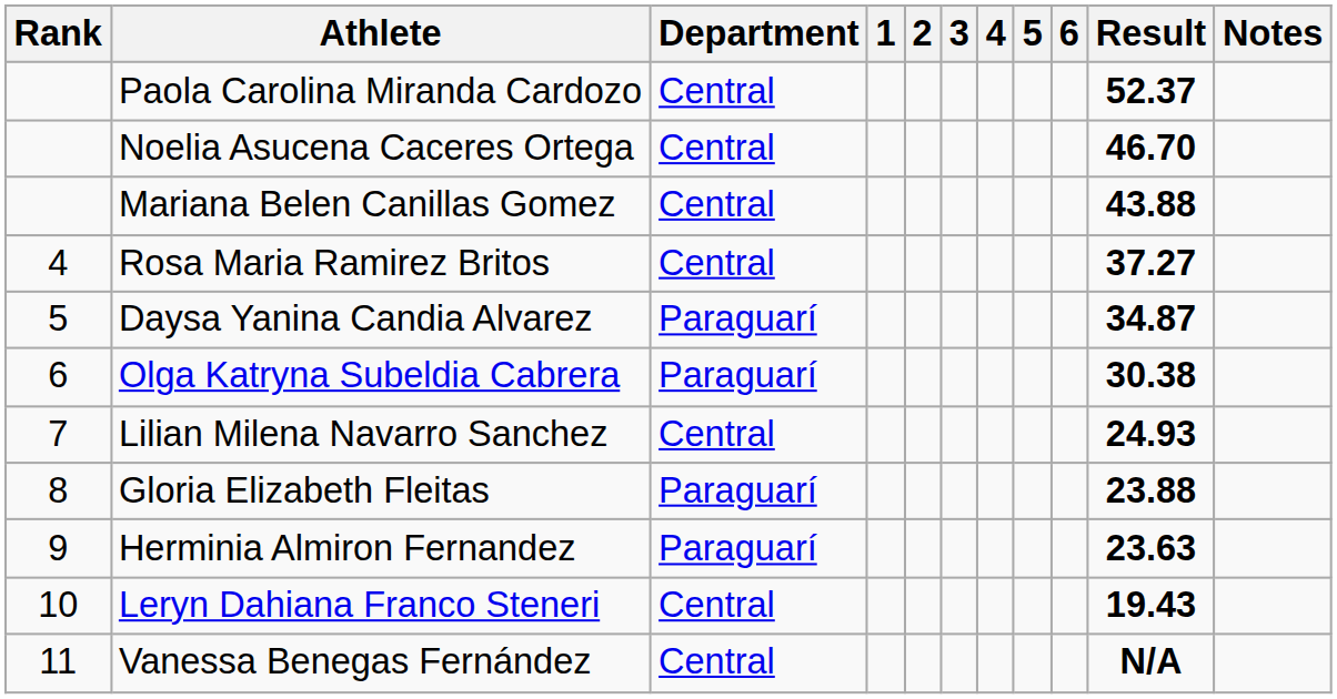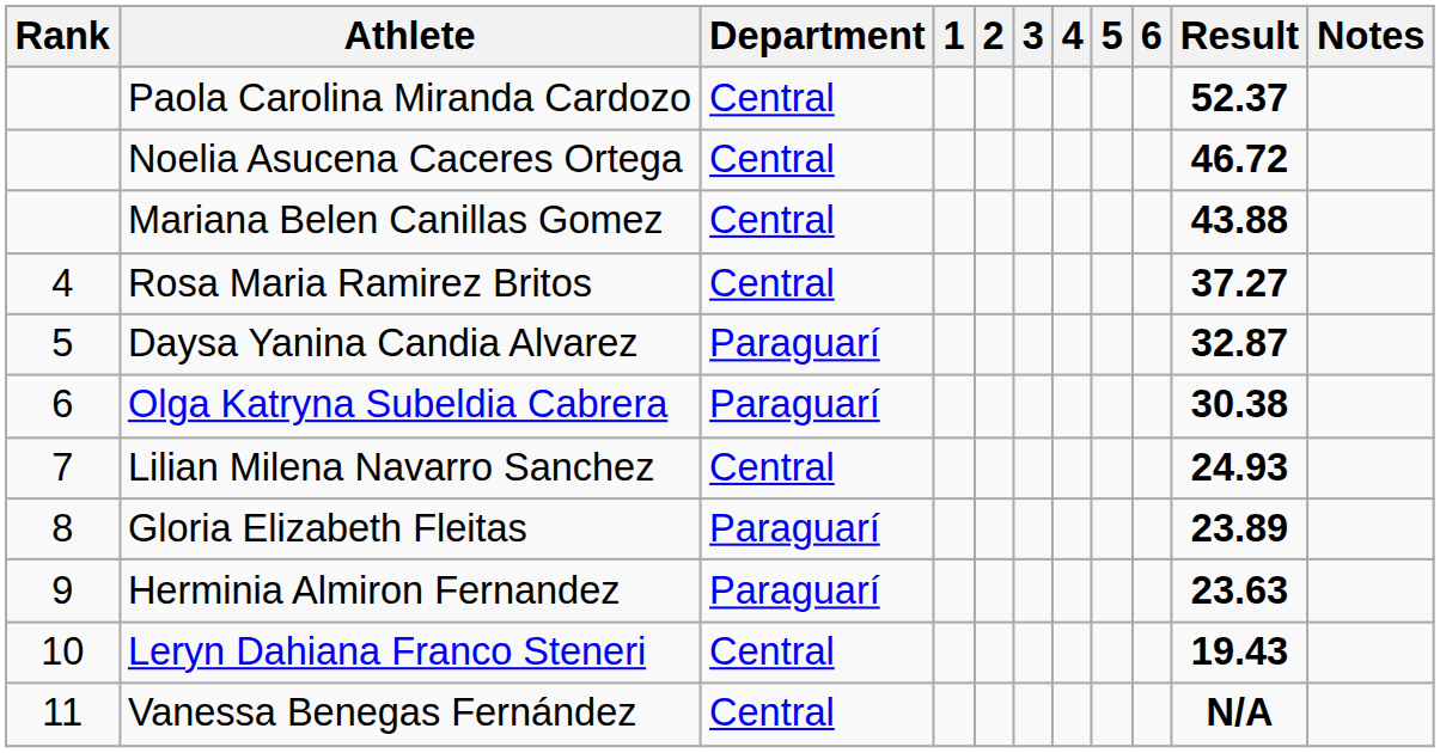Noelia Asucena Caceres Ortega | Result: 46.70 -> 46.72
Daysa Yanina Candia Alvarez | Result: 34.87 -> 32.87
Gloria Elizabeth Fleitas | Result: 23.88 -> 23.89
